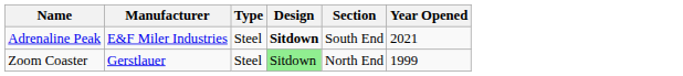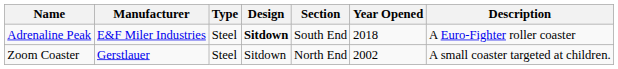+ column: Description | A Euro-Fighter roller coaster | A small coaster targeted at children.
Adrenaline Peak | Year Opened: 2021 -> 2018
Zoom Coaster | Design: lightgreen background -> no background
Zoom Coaster | Year Opened: 1999 -> 2002
